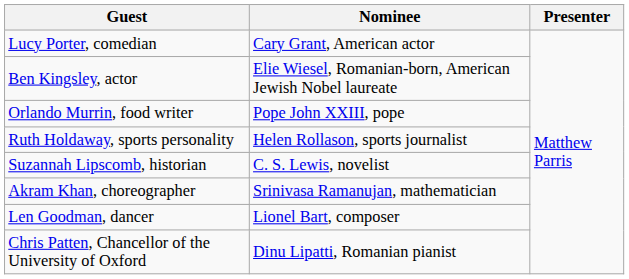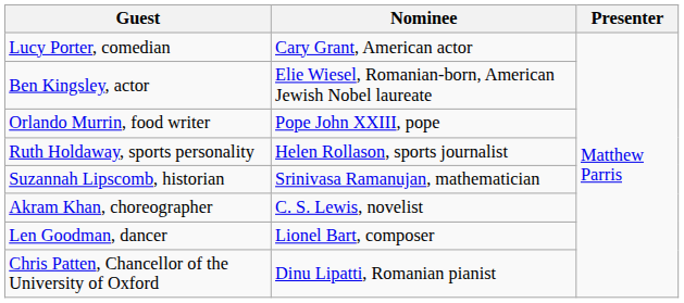Suzannah Lipscomb, historian | Nominee: C. S. Lewis, novelist -> Srinivasa Ramanujan, mathematician
Akram Khan, choreographer | Nominee: Srinivasa Ramanujan, mathematician -> C. S. Lewis, novelist
